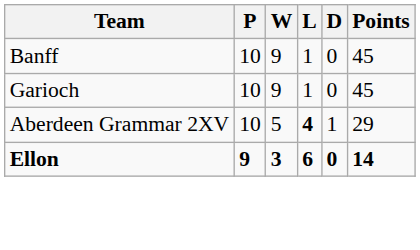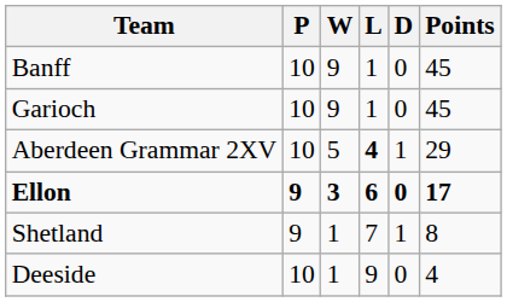Ellon | Points: 14 -> 17
+ row: Shetland | 9 | 1 | 7 | 1 | 8
+ row: Deeside | 10 | 1 | 9 | 0 | 4
